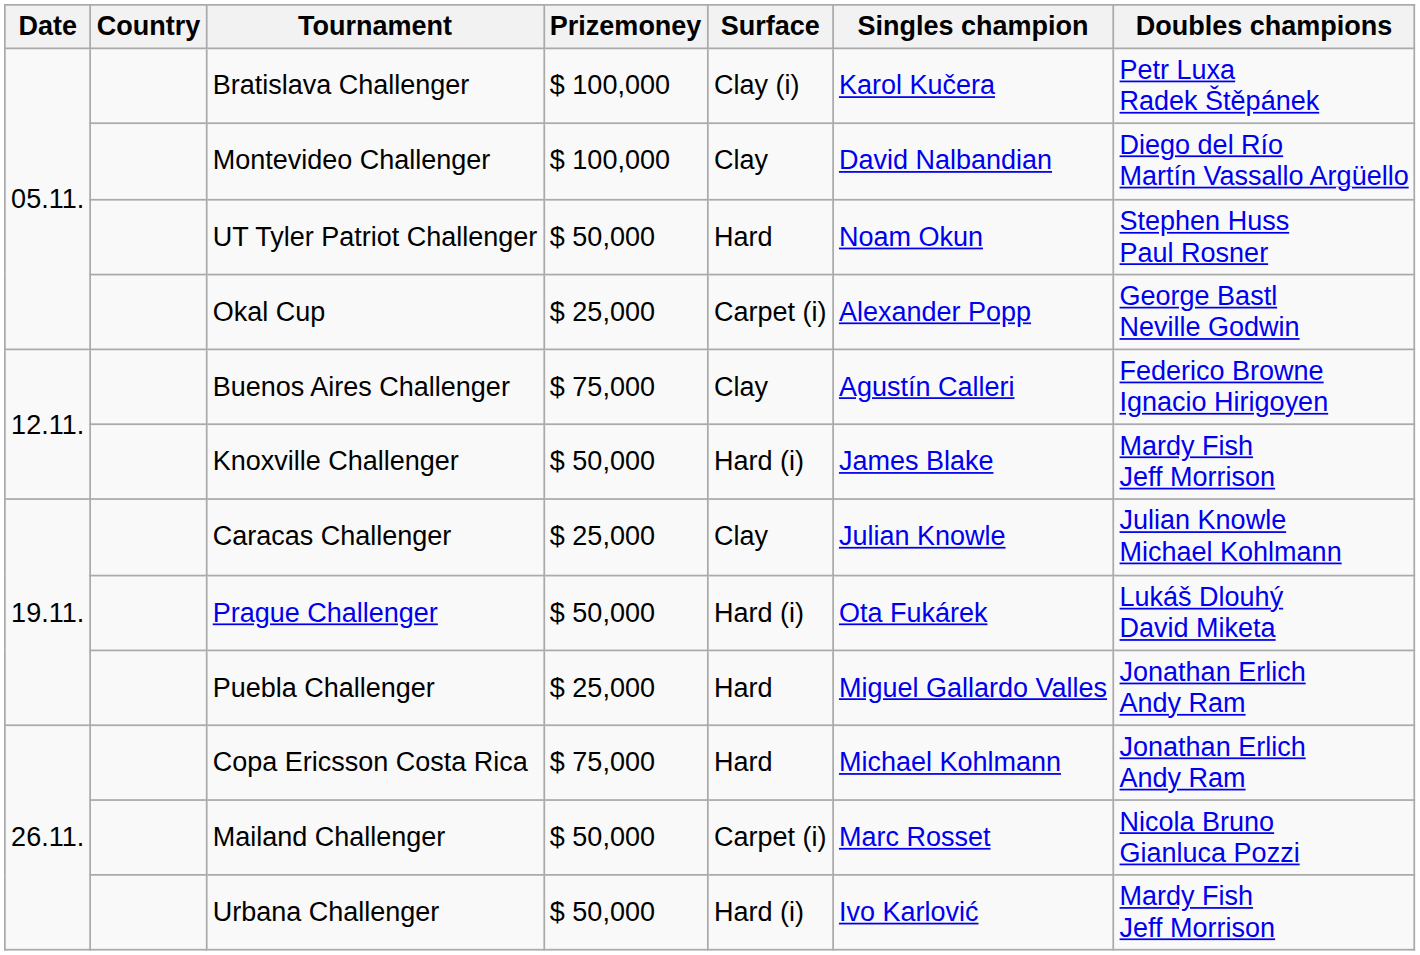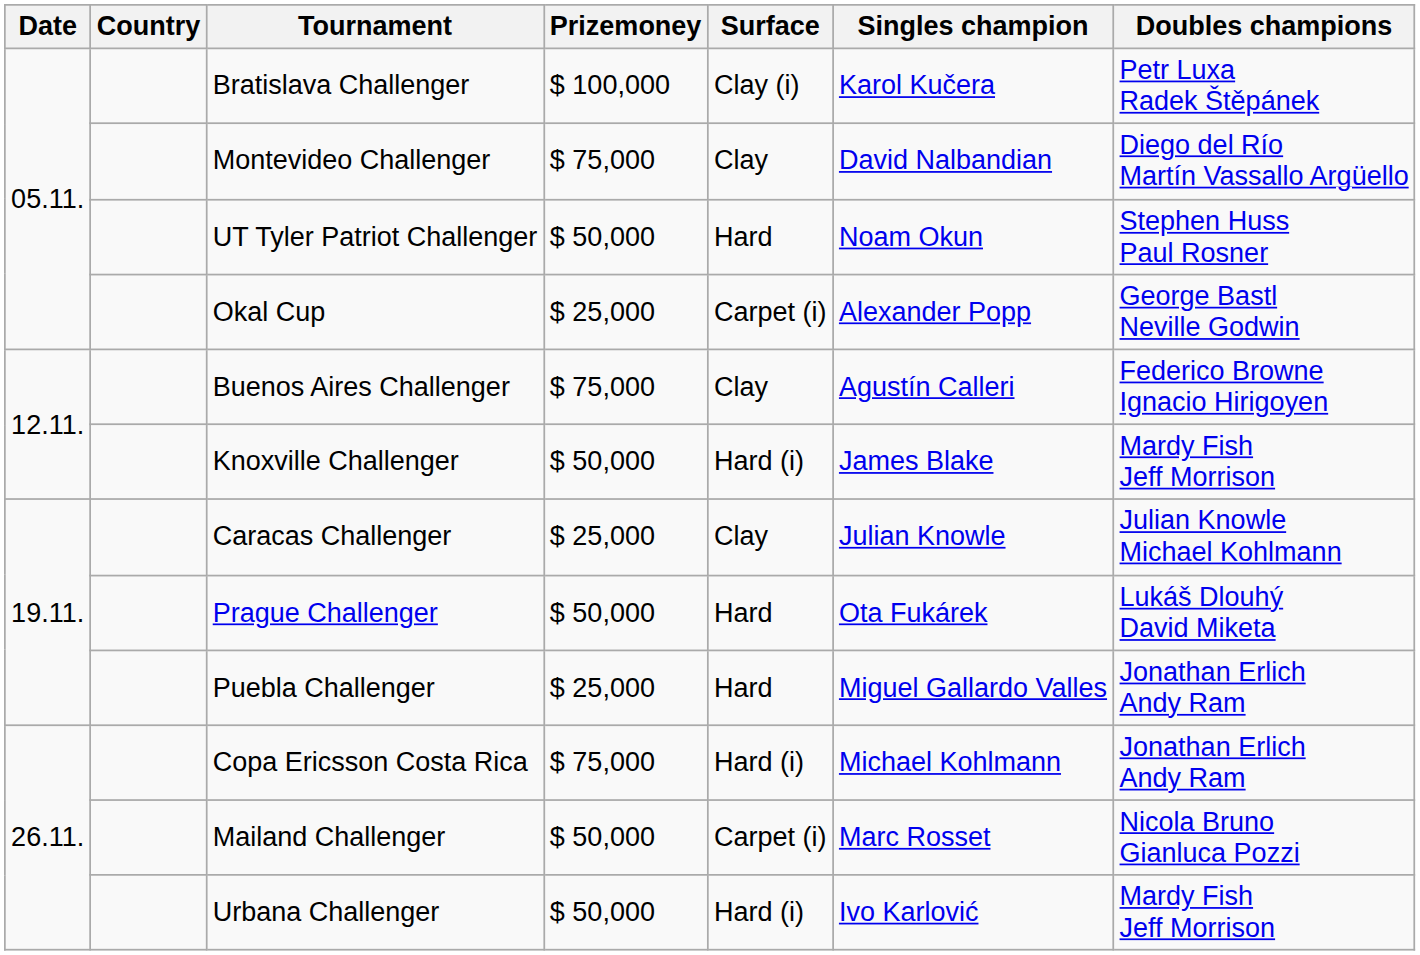Montevideo Challenger | Prizemoney: $ 100,000 -> $ 75,000
Prague Challenger | Surface: Hard (i) -> Hard
Copa Ericsson Costa Rica | Surface: Hard -> Hard (i)
